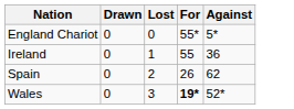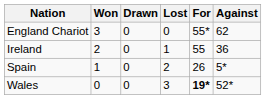+ column: Won | 3 | 2 | 1 | 0
England Chariot | Against: 5* -> 62
Spain | Against: 62 -> 5*
